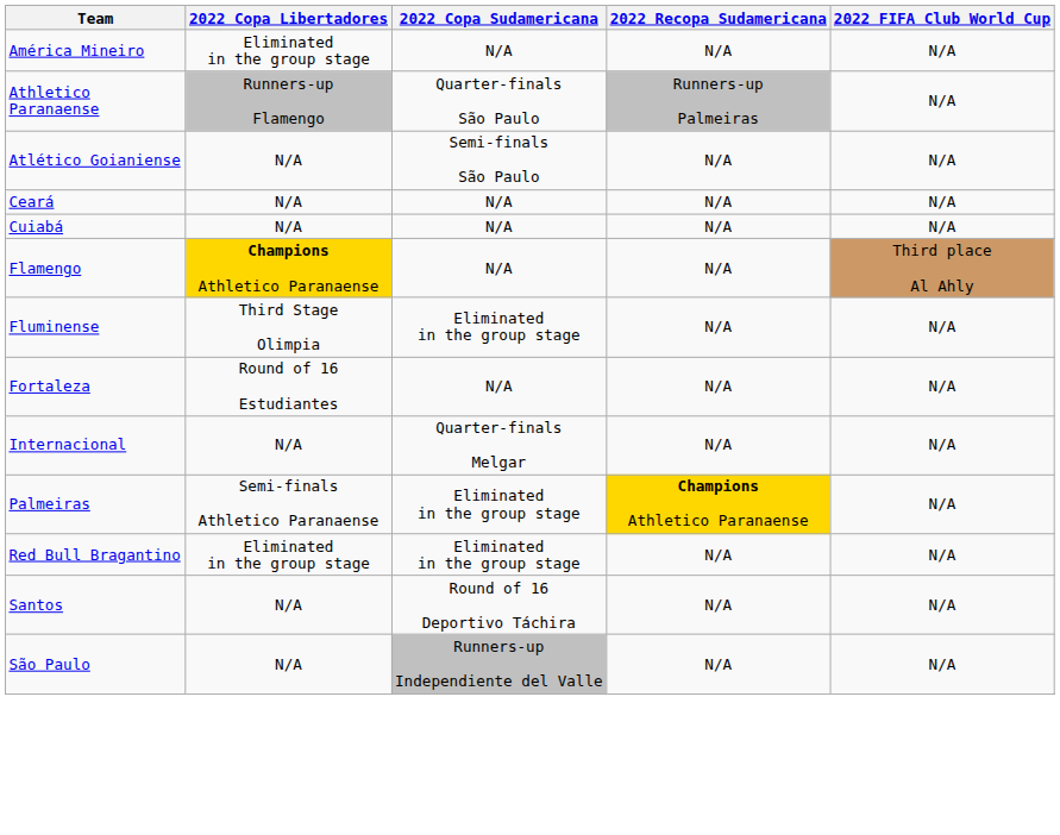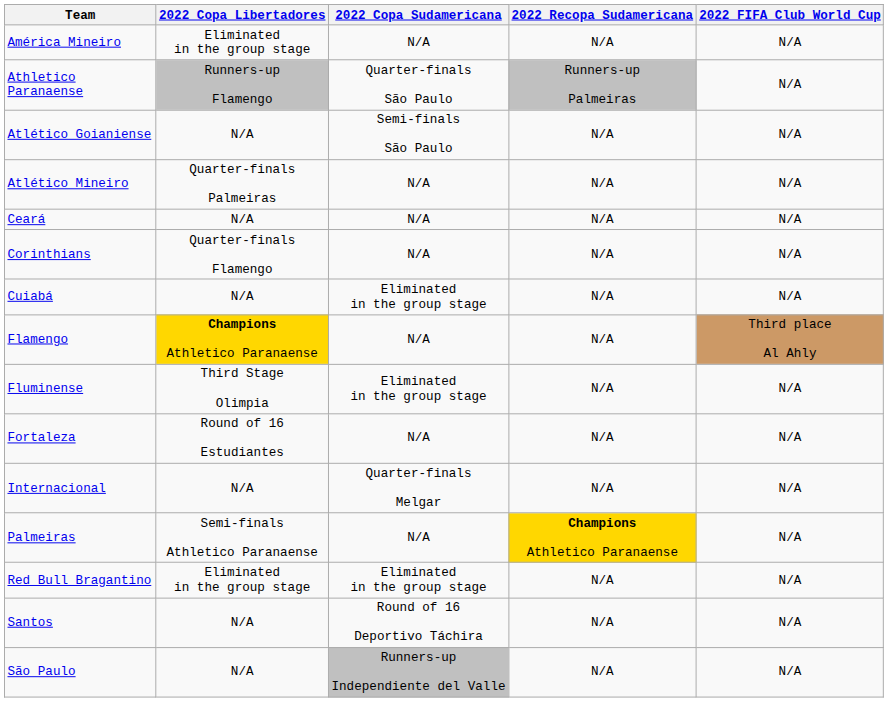+ row: Atlético Mineiro | Quarter-finals Palmeiras | N/A | N/A | N/A
+ row: Corinthians | Quarter-finals Flamengo | N/A | N/A | N/A
Cuiabá | 2022 Copa Sudamericana: N/A -> Eliminated in the group stage
Palmeiras | 2022 Copa Sudamericana: Eliminated in the group stage -> N/A
